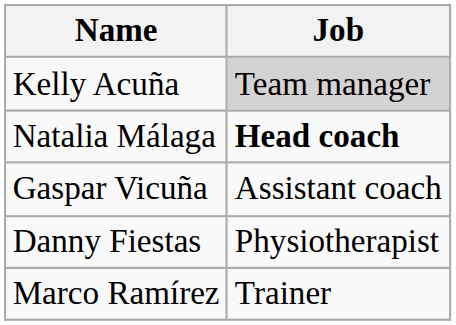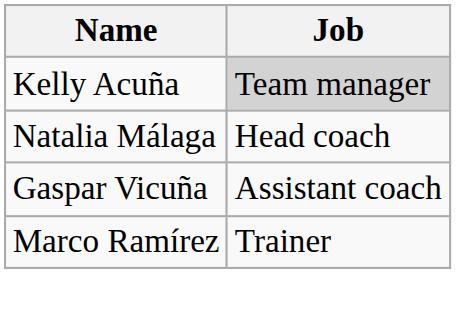Natalia Málaga | Job: bold -> normal
- row: Danny Fiestas | Physiotherapist
